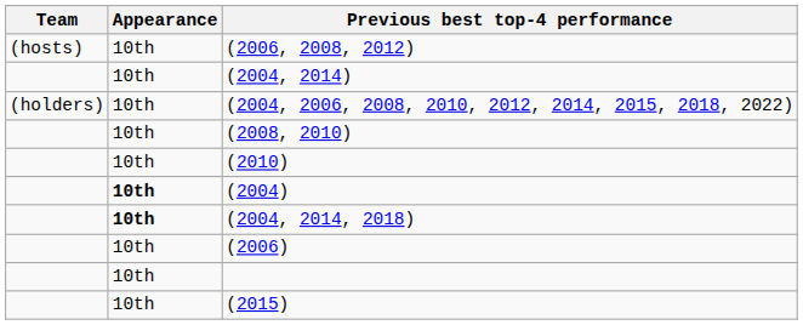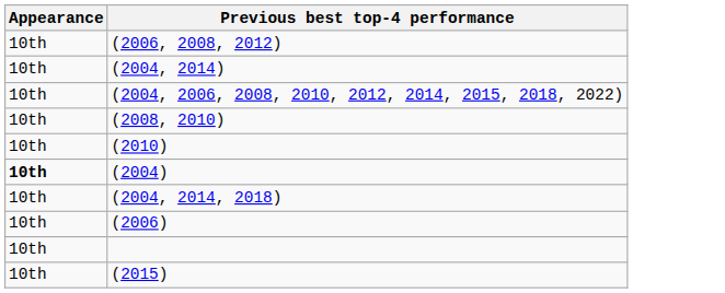- column: Team | (hosts) | (holders)
(2004, 2014, 2018) | Appearance: bold -> normal
